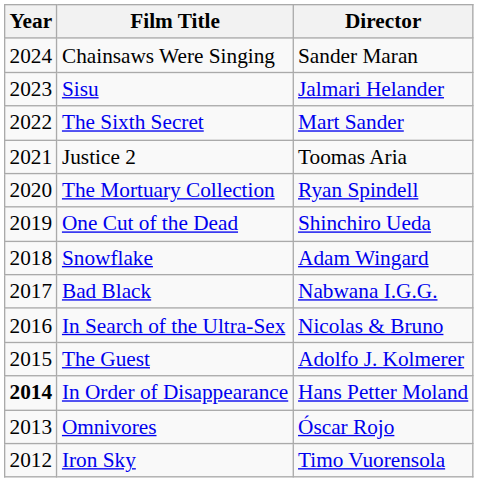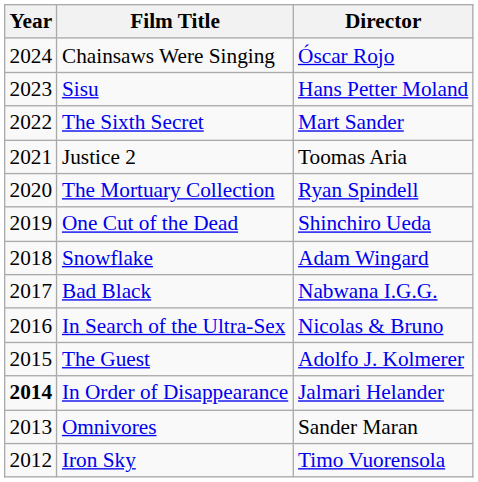Chainsaws Were Singing | Director: Sander Maran -> Óscar Rojo
Sisu | Director: Jalmari Helander -> Hans Petter Moland
In Order of Disappearance | Director: Hans Petter Moland -> Jalmari Helander
Omnivores | Director: Óscar Rojo -> Sander Maran
